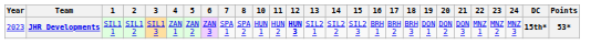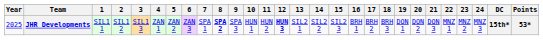+ column: 9 | SPA 3
JHR Developments | Year: 2023 -> 2025
JHR Developments | 8: normal -> bold
